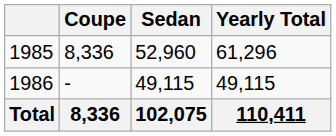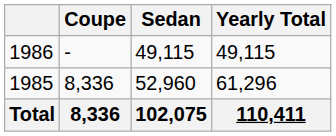rows swapped: 1985 <-> 1986
